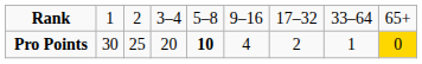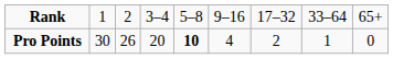Pro Points | column 3: 25 -> 26
Pro Points | column 9: gold background -> no background
